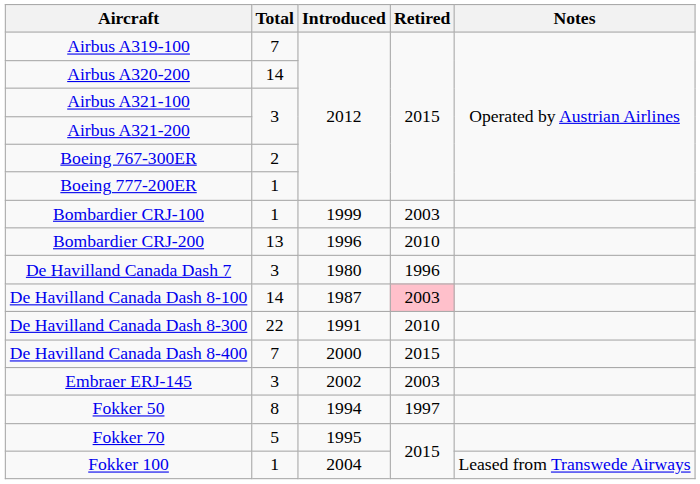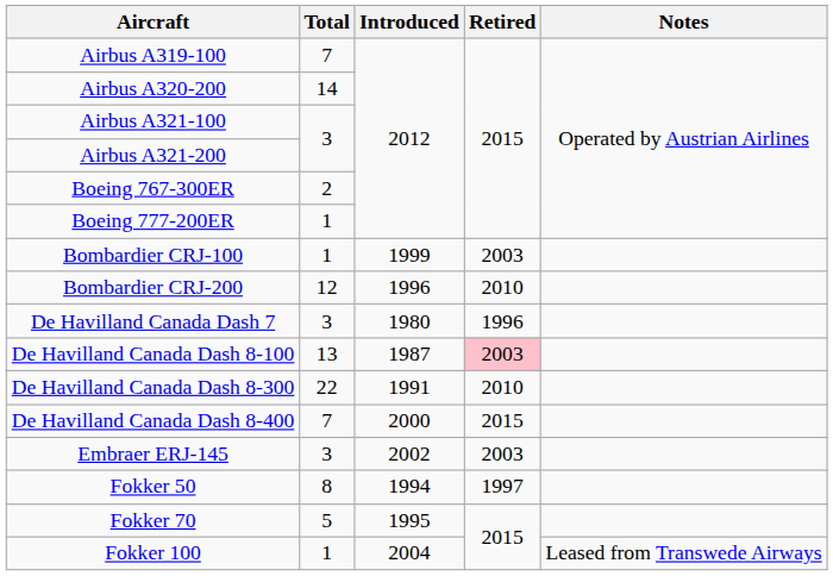Bombardier CRJ-200 | Total: 13 -> 12
De Havilland Canada Dash 8-100 | Total: 14 -> 13
